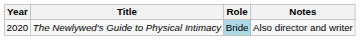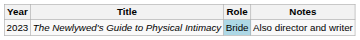The Newlywed's Guide to Physical Intimacy | Year: 2020 -> 2023
